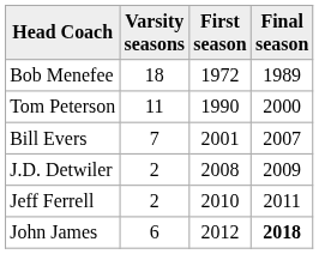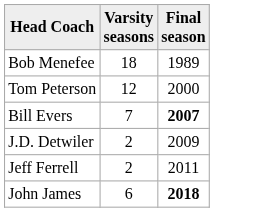- column: First season | 1972 | 1990 | 2001 | 2008 | 2010 | 2012
Tom Peterson | Varsity seasons: 11 -> 12
Bill Evers | Final season: normal -> bold
